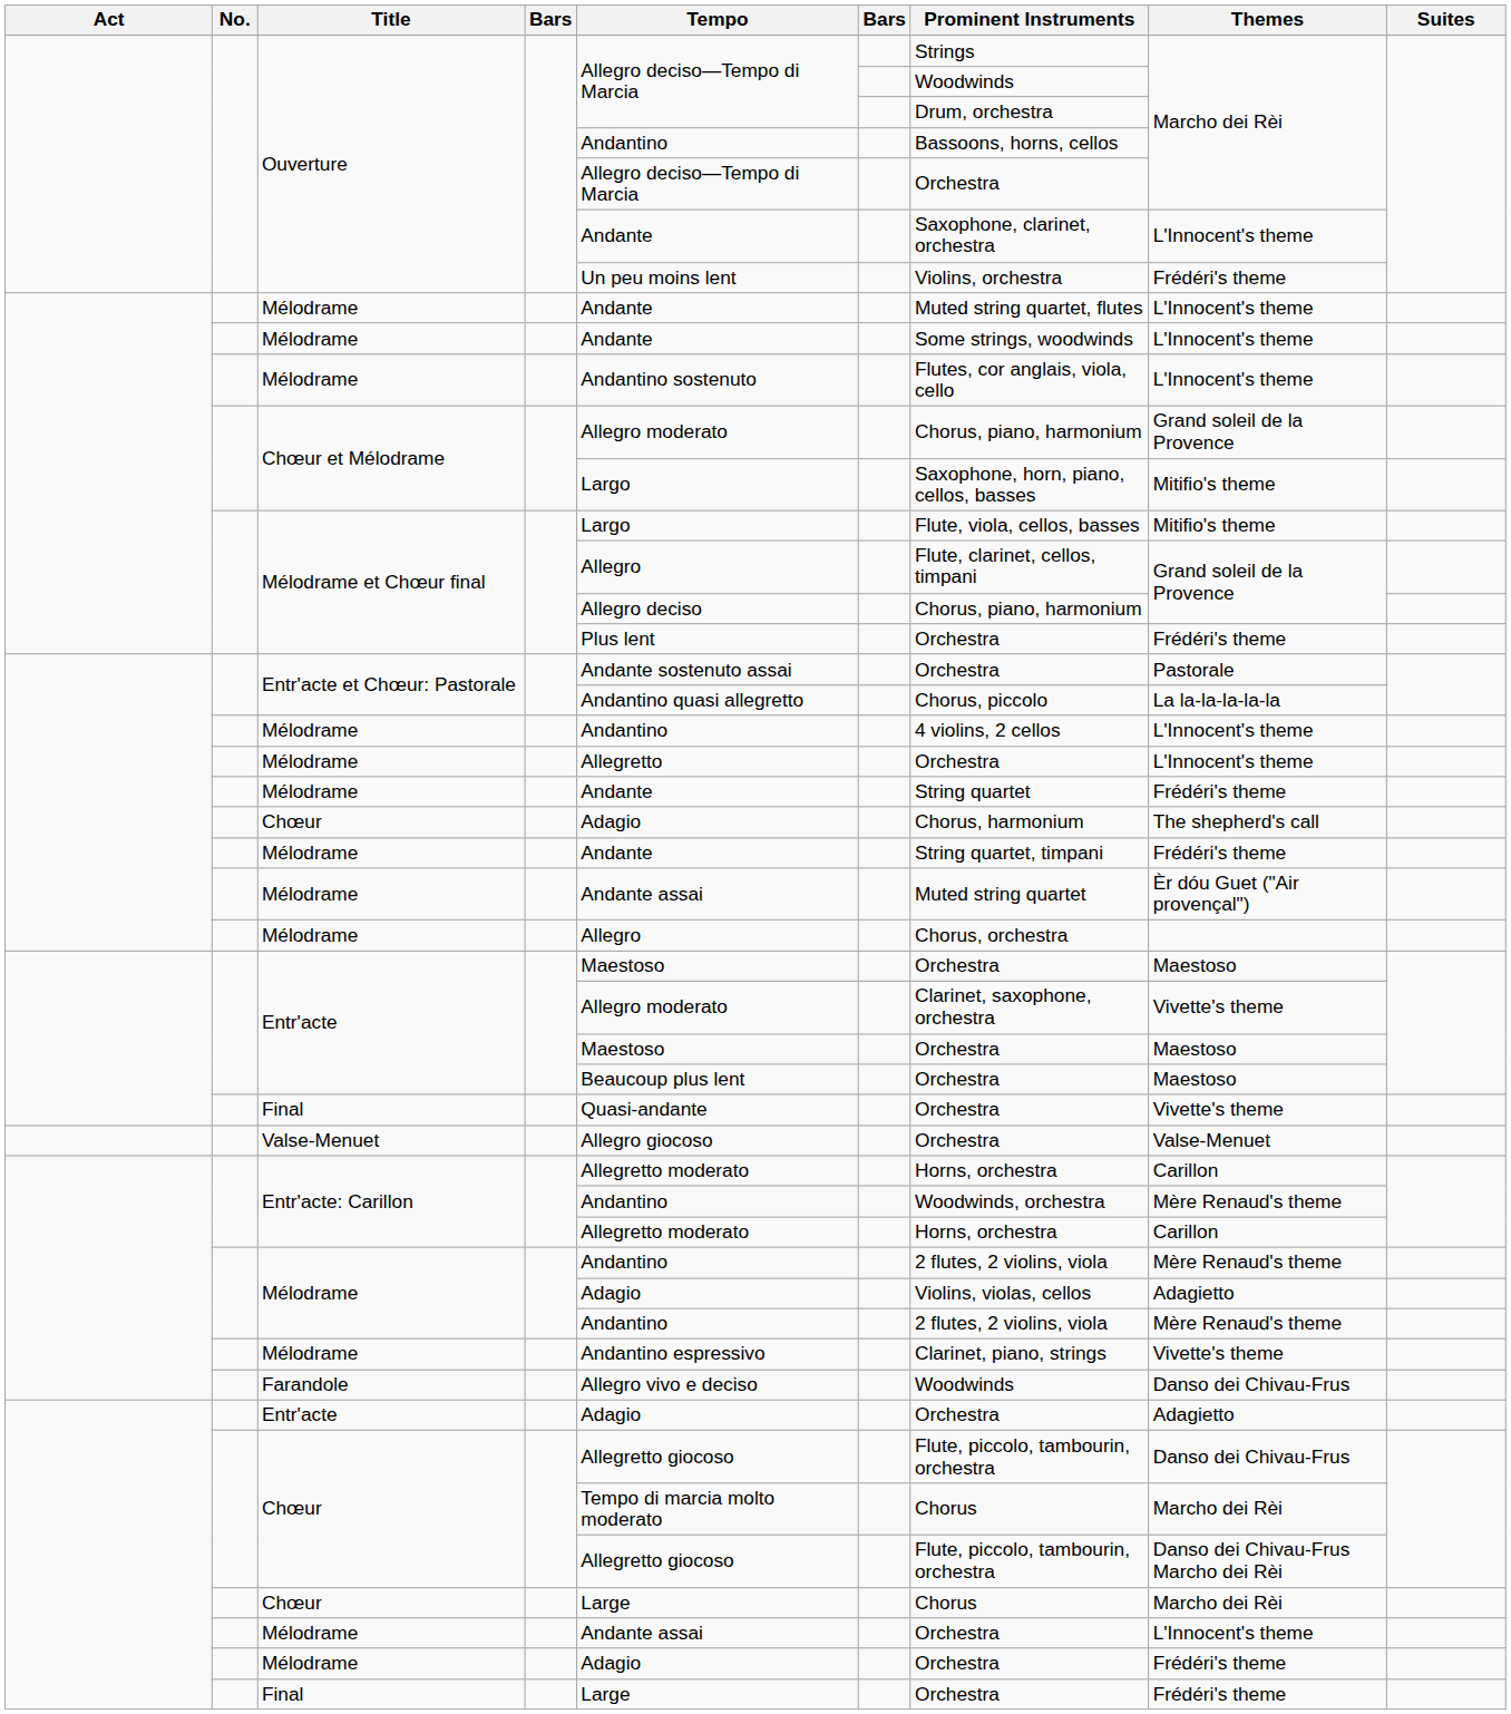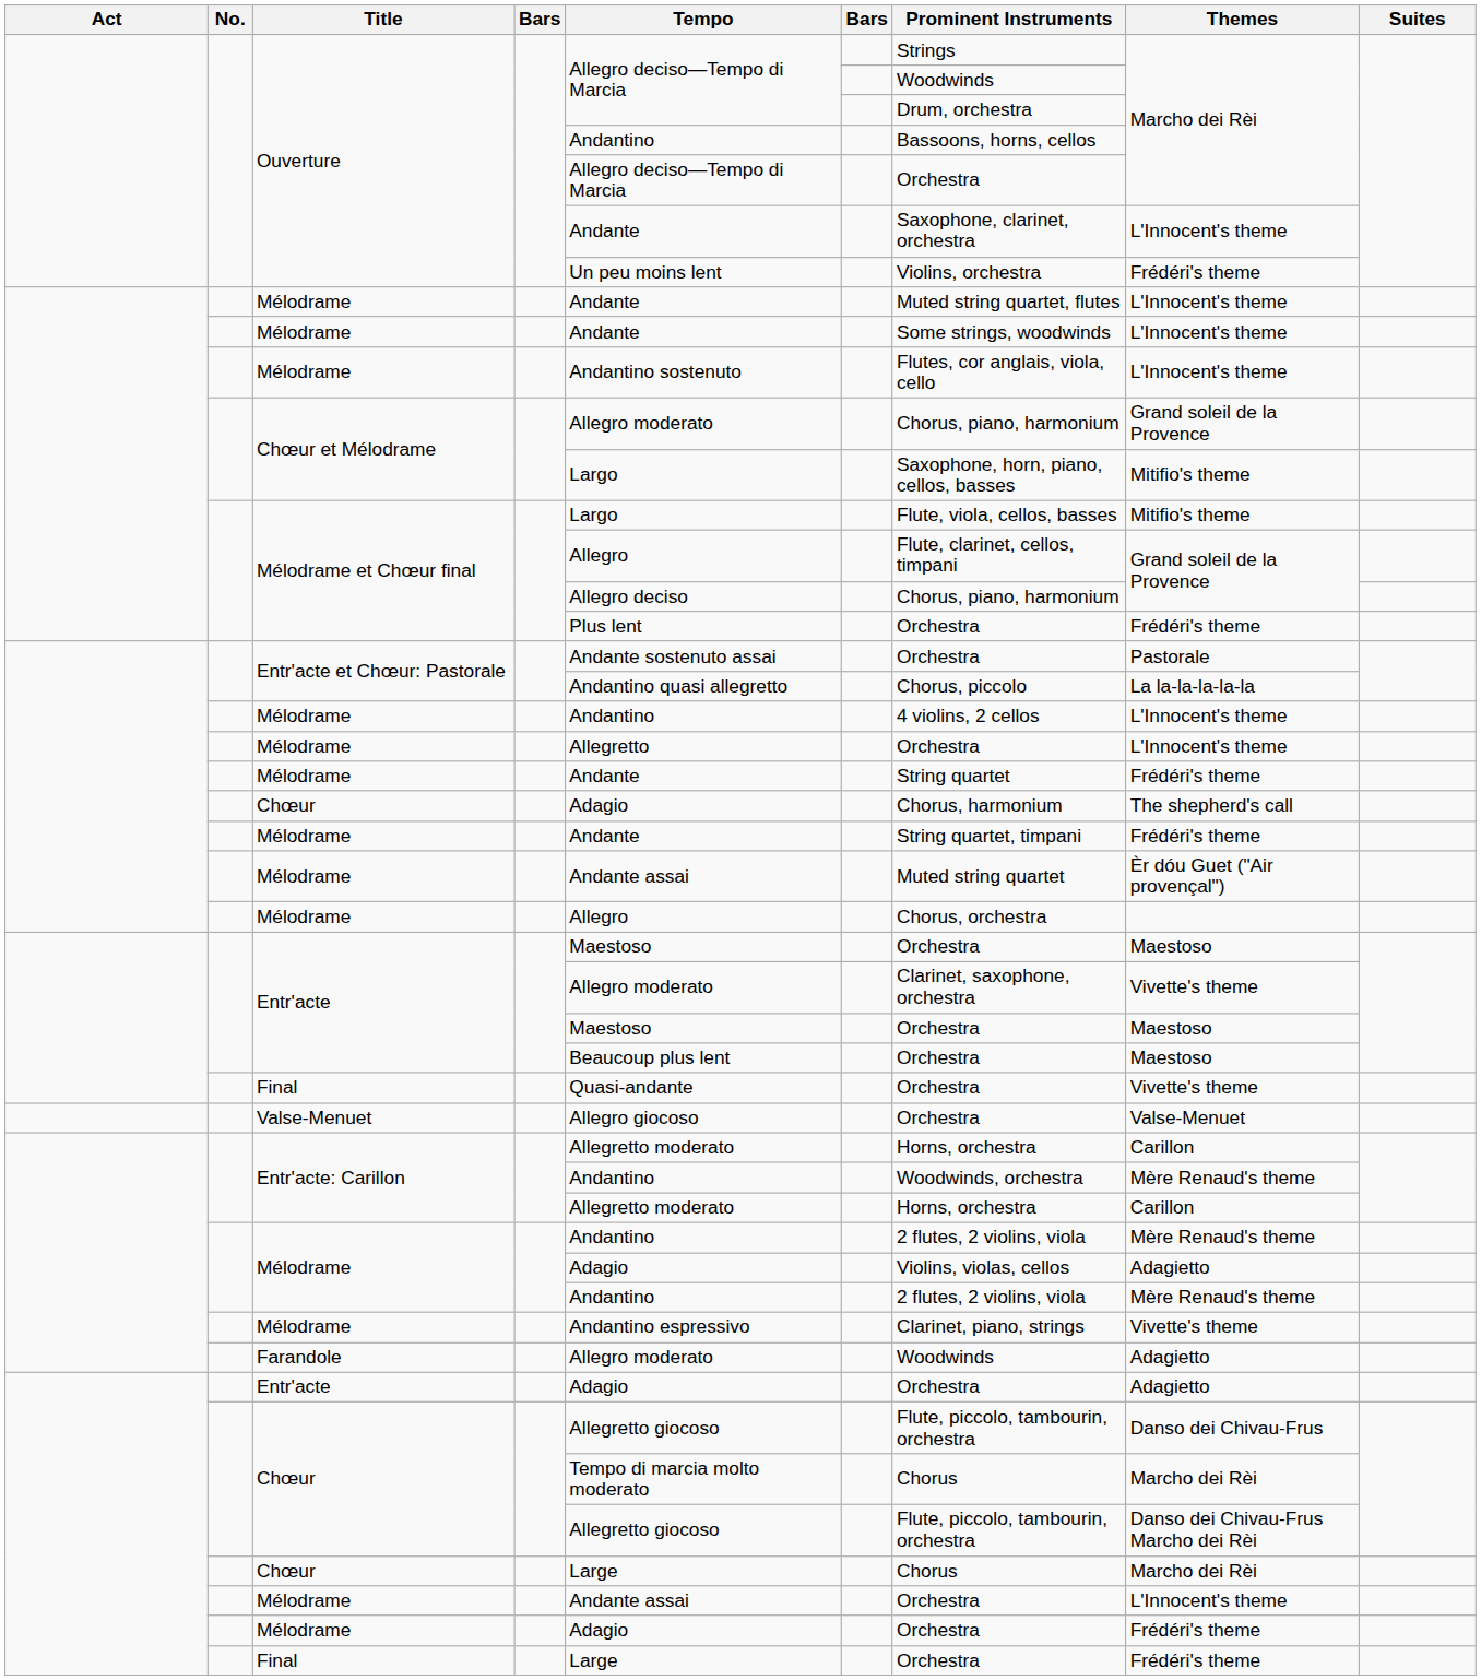Farandole | Tempo: Allegro vivo e deciso -> Allegro moderato
Farandole | Themes: Danso dei Chivau-Frus -> Adagietto
